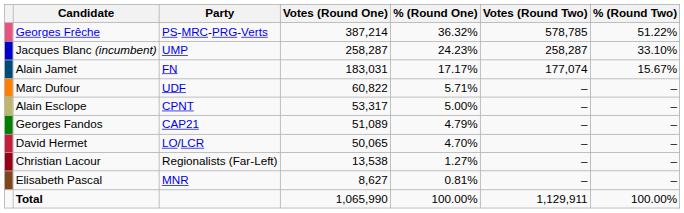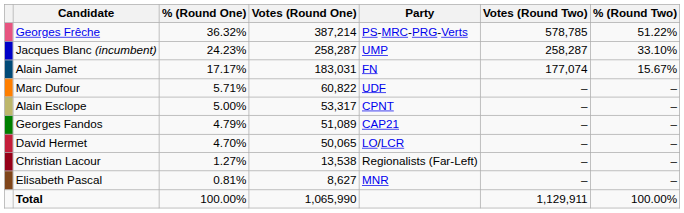columns swapped: Party <-> % (Round One)
